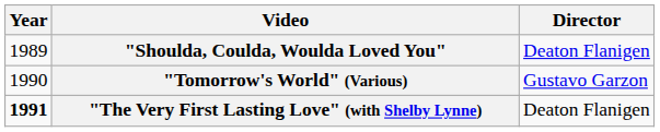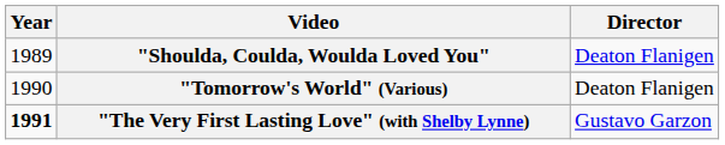"Tomorrow's World" (Various) | Director: Gustavo Garzon -> Deaton Flanigen
"The Very First Lasting Love" (with Shelby Lynne) | Director: Deaton Flanigen -> Gustavo Garzon
